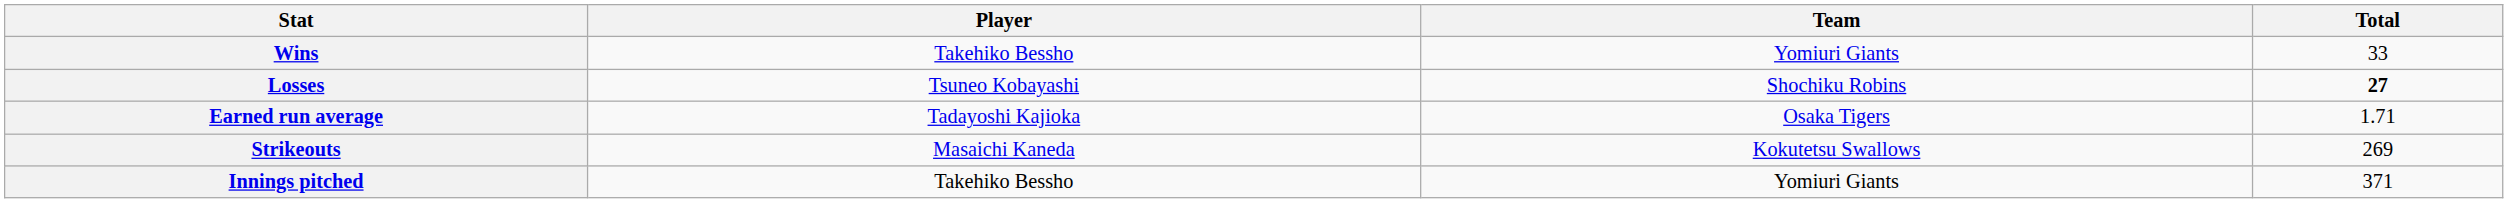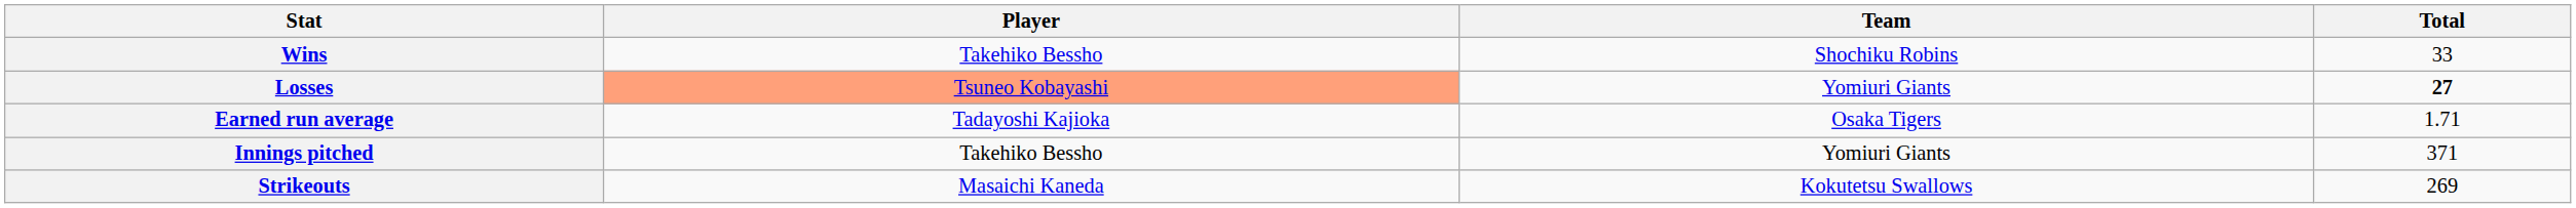Wins | Team: Yomiuri Giants -> Shochiku Robins
Losses | Player: no background -> lightsalmon background
Losses | Team: Shochiku Robins -> Yomiuri Giants
rows swapped: Strikeouts <-> Innings pitched
